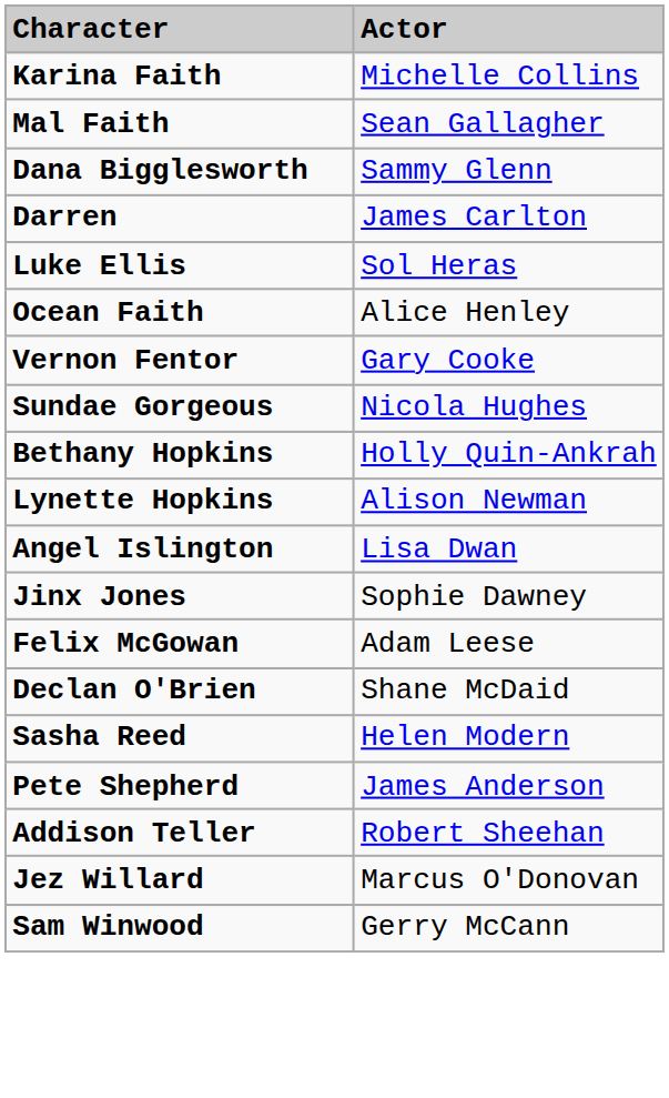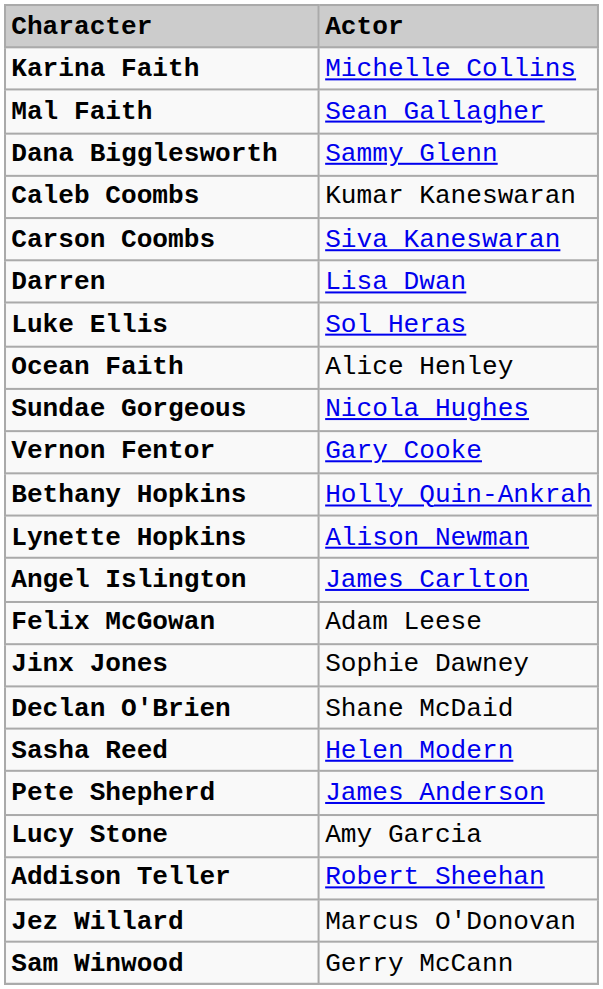+ row: Caleb Coombs | Kumar Kaneswaran
+ row: Carson Coombs | Siva Kaneswaran
Darren | Actor: James Carlton -> Lisa Dwan
rows swapped: Vernon Fentor <-> Sundae Gorgeous
Angel Islington | Actor: Lisa Dwan -> James Carlton
rows swapped: Jinx Jones <-> Felix McGowan
+ row: Lucy Stone | Amy Garcia
